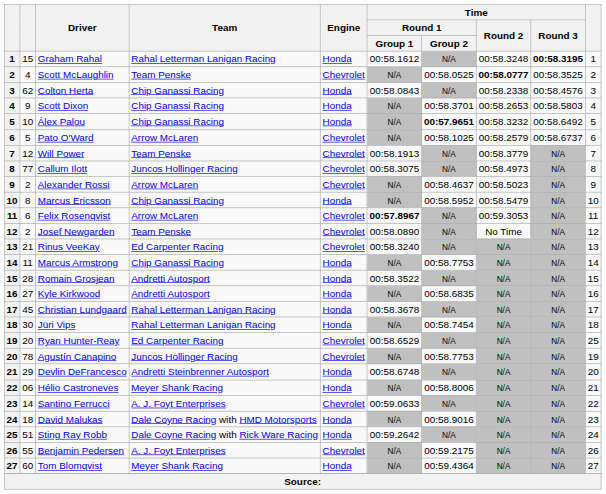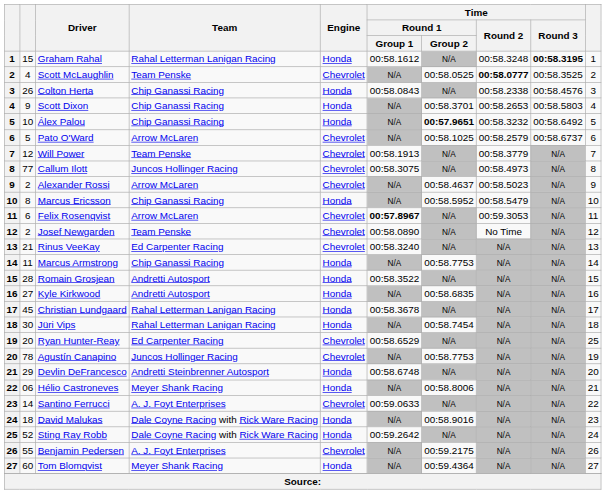Colton Herta | column 2: 62 -> 26
David Malukas | Team: Dale Coyne Racing with HMD Motorsports -> Dale Coyne Racing with Rick Ware Racing
Sting Ray Robb | column 2: 51 -> 52
